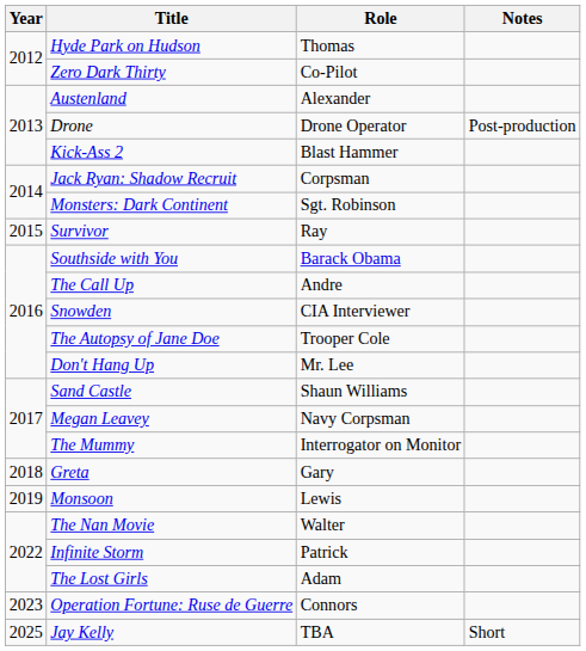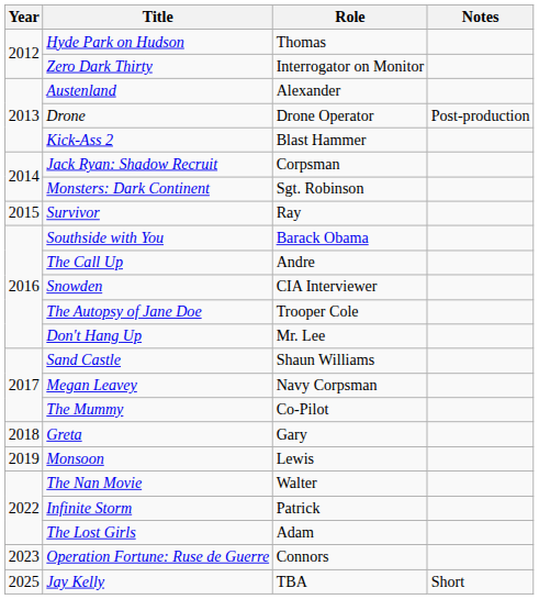Zero Dark Thirty | Role: Co-Pilot -> Interrogator on Monitor
The Mummy | Role: Interrogator on Monitor -> Co-Pilot
